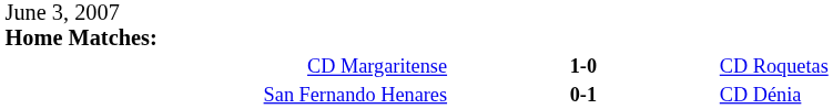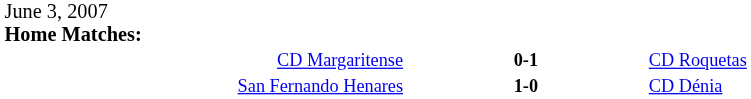CD Margaritense | column 2: 1-0 -> 0-1
San Fernando Henares | column 2: 0-1 -> 1-0
